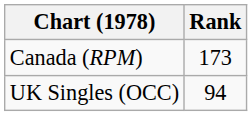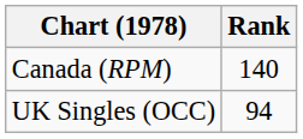Canada (RPM) | Rank: 173 -> 140
